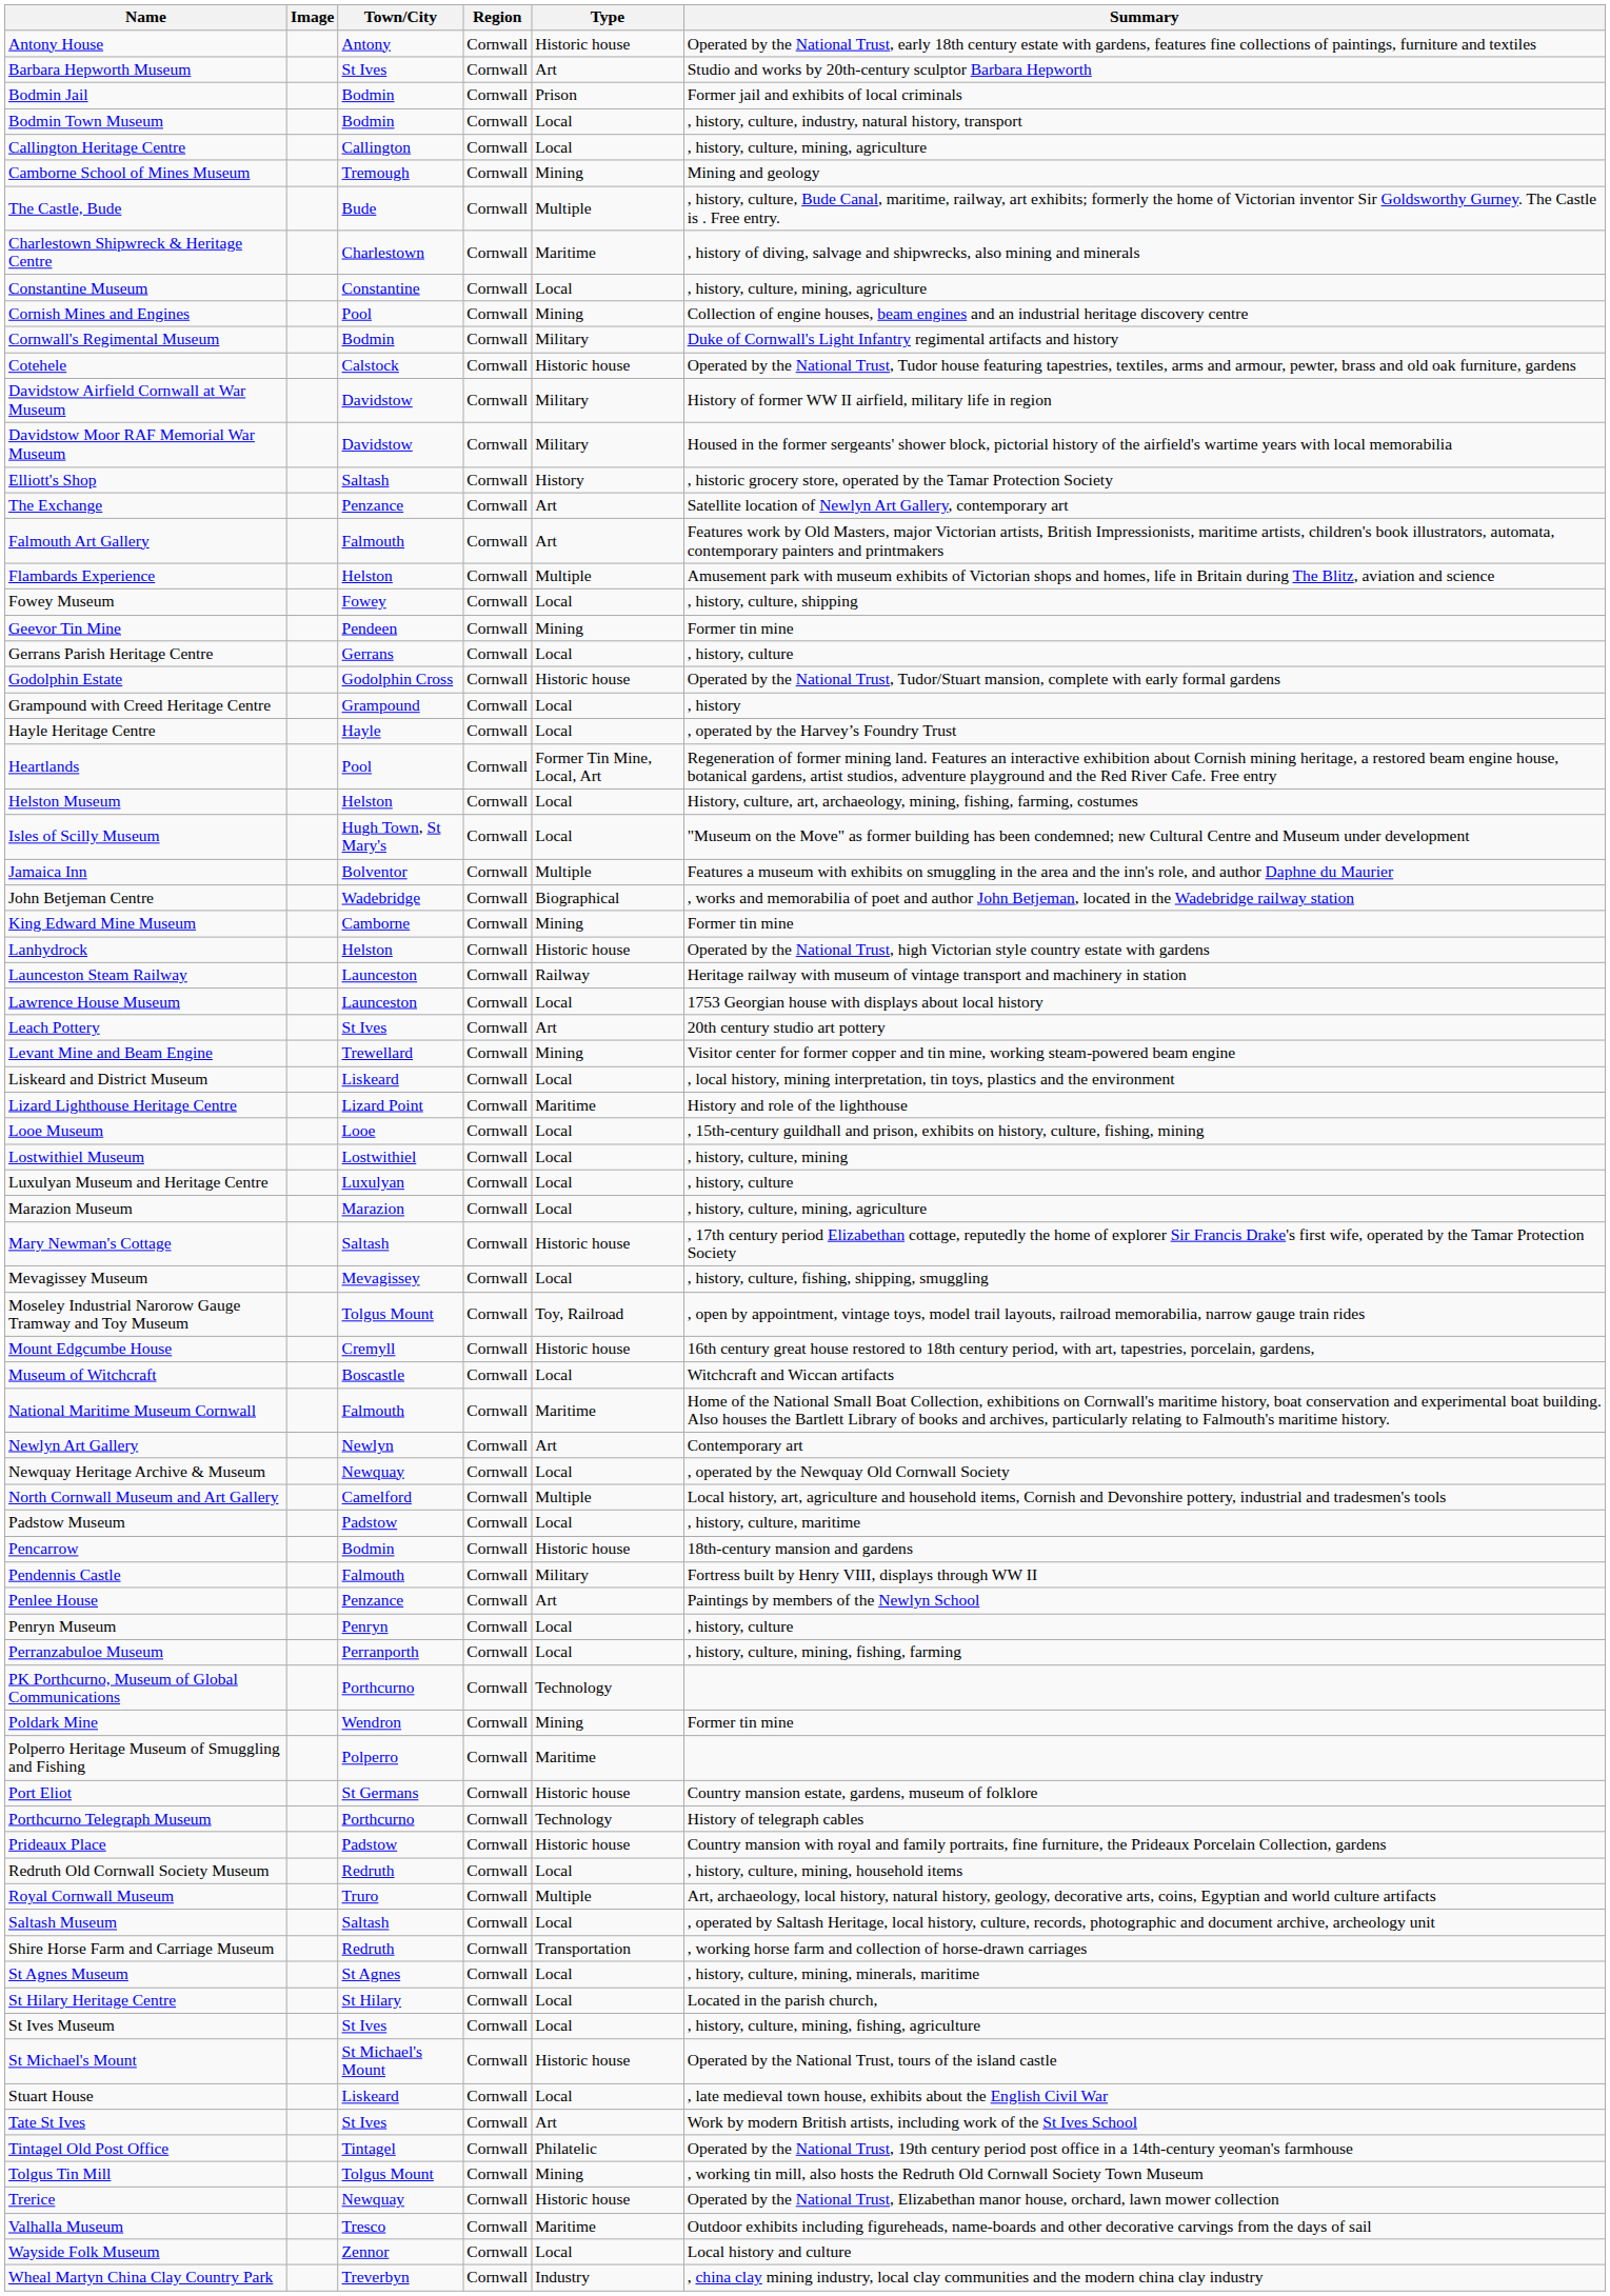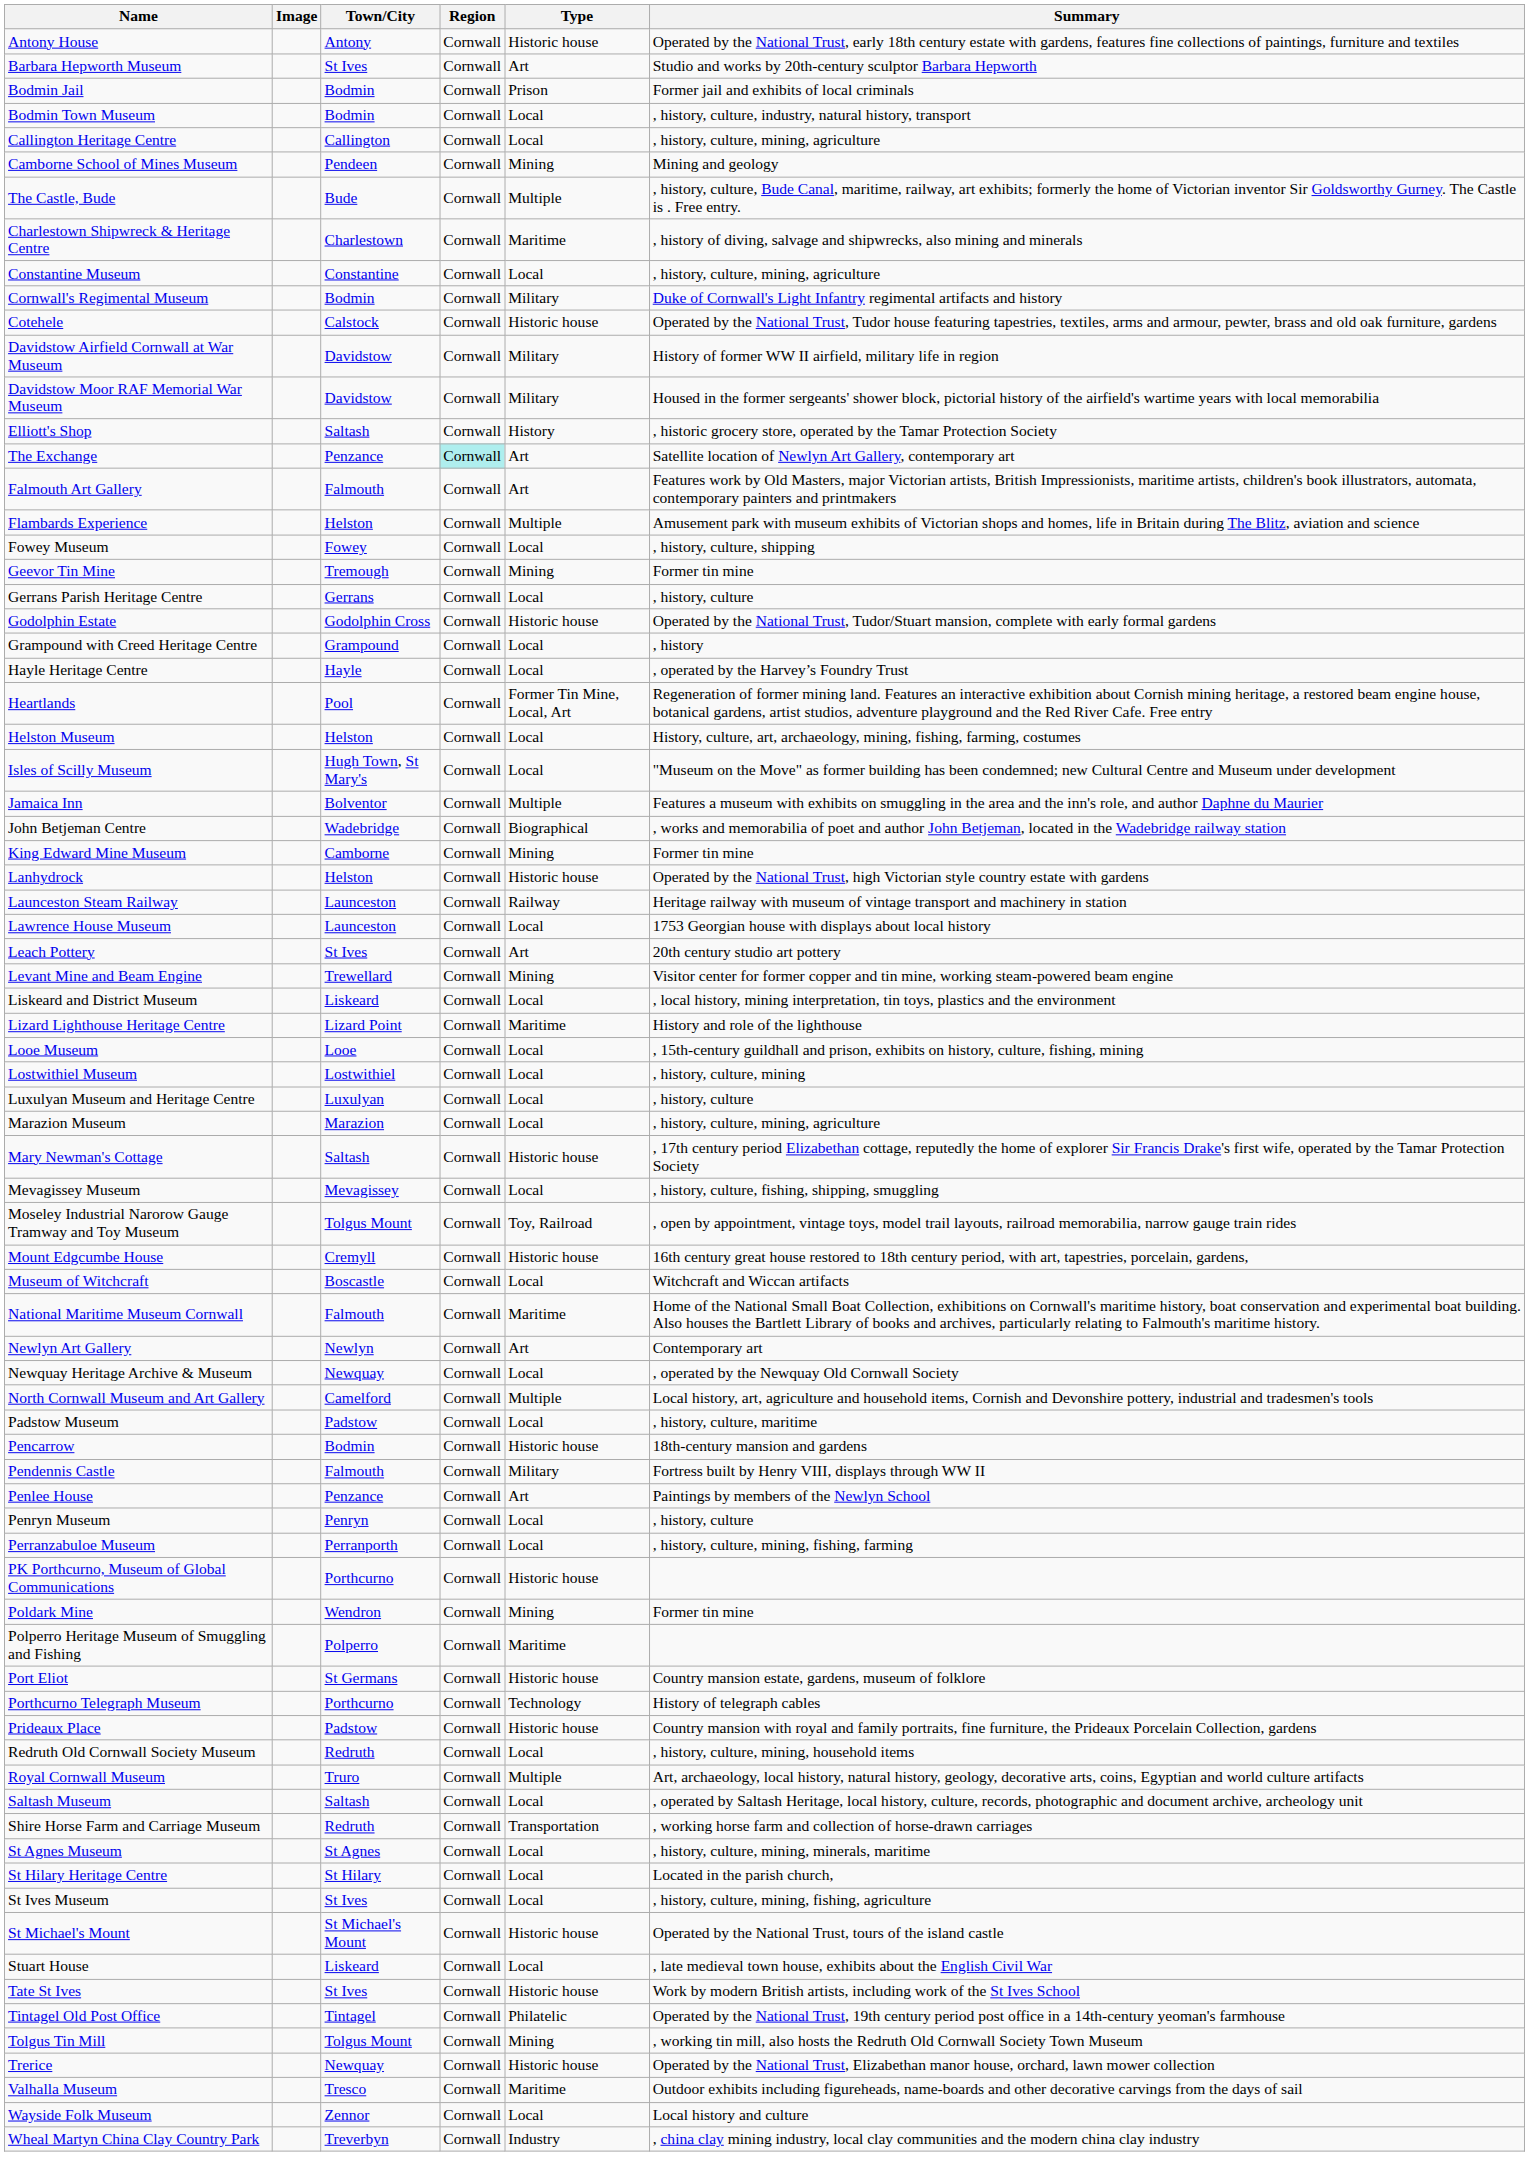Camborne School of Mines Museum | Town/City: Tremough -> Pendeen
- row: Cornish Mines and Engines | Pool | Cornwall | Mining | Collection of engine houses, beam engines and an industrial heritage discovery centre
The Exchange | Region: no background -> paleturquoise background
Geevor Tin Mine | Town/City: Pendeen -> Tremough
PK Porthcurno, Museum of Global Communications | Type: Technology -> Historic house
Tate St Ives | Type: Art -> Historic house
